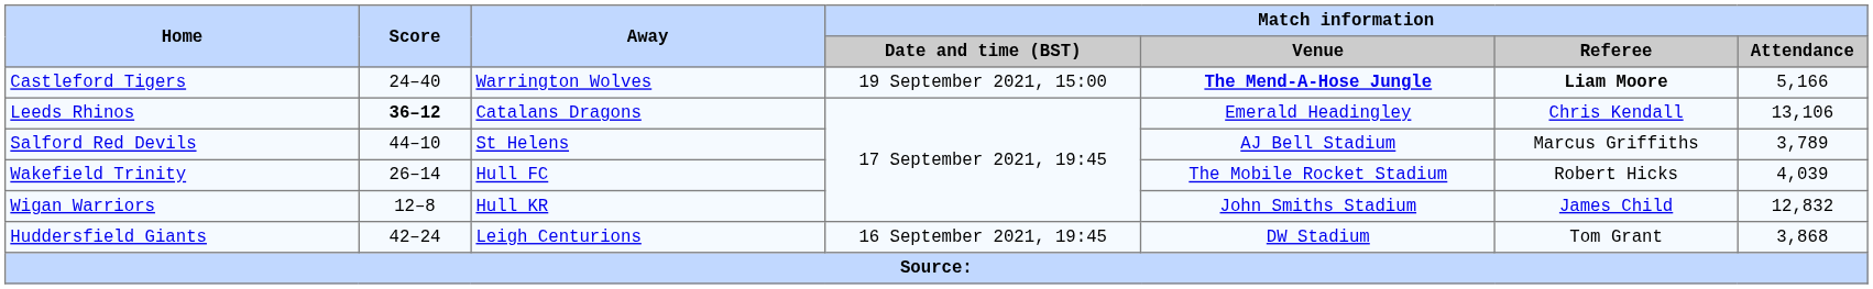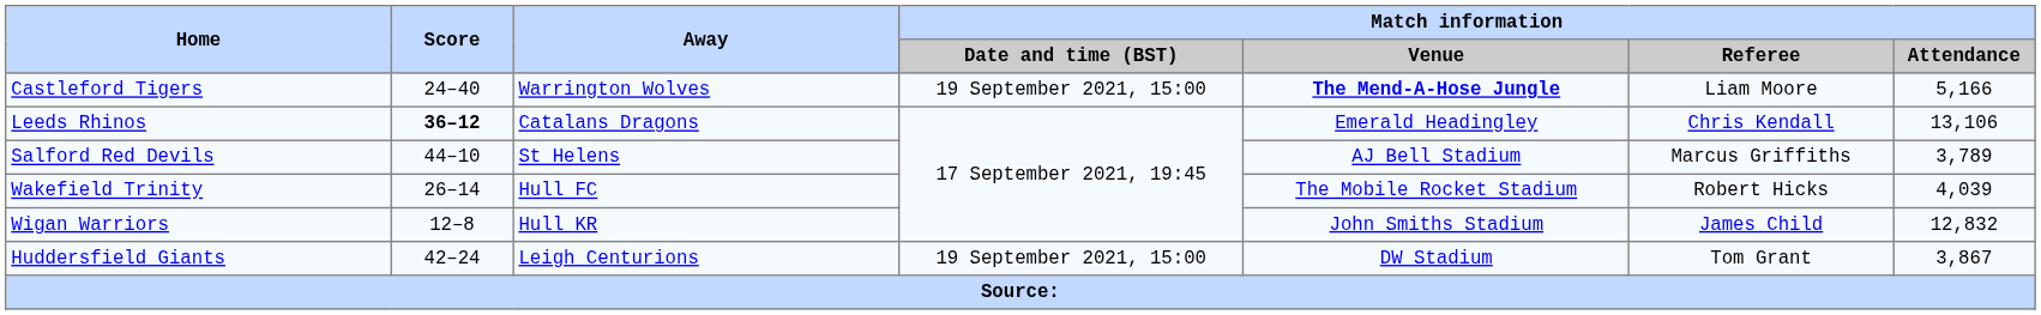Castleford Tigers | Match information / Referee: bold -> normal
Huddersfield Giants | Match information / Date and time (BST): 16 September 2021, 19:45 -> 19 September 2021, 15:00
Huddersfield Giants | Match information / Attendance: 3,868 -> 3,867
